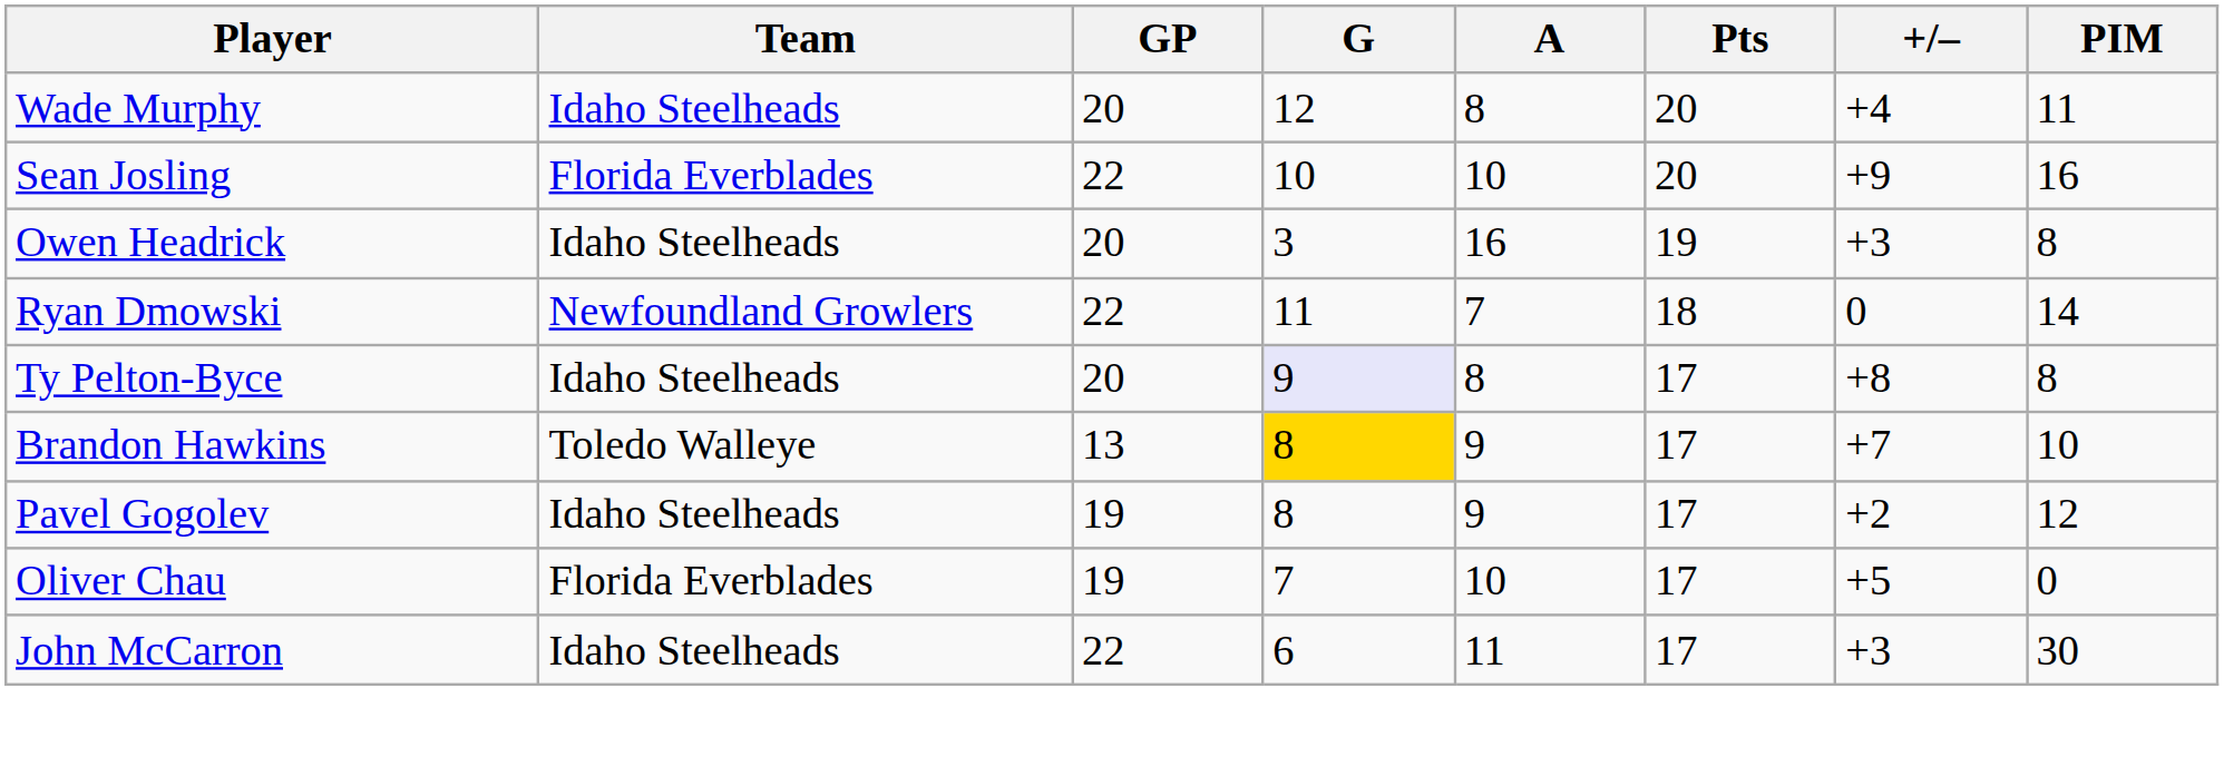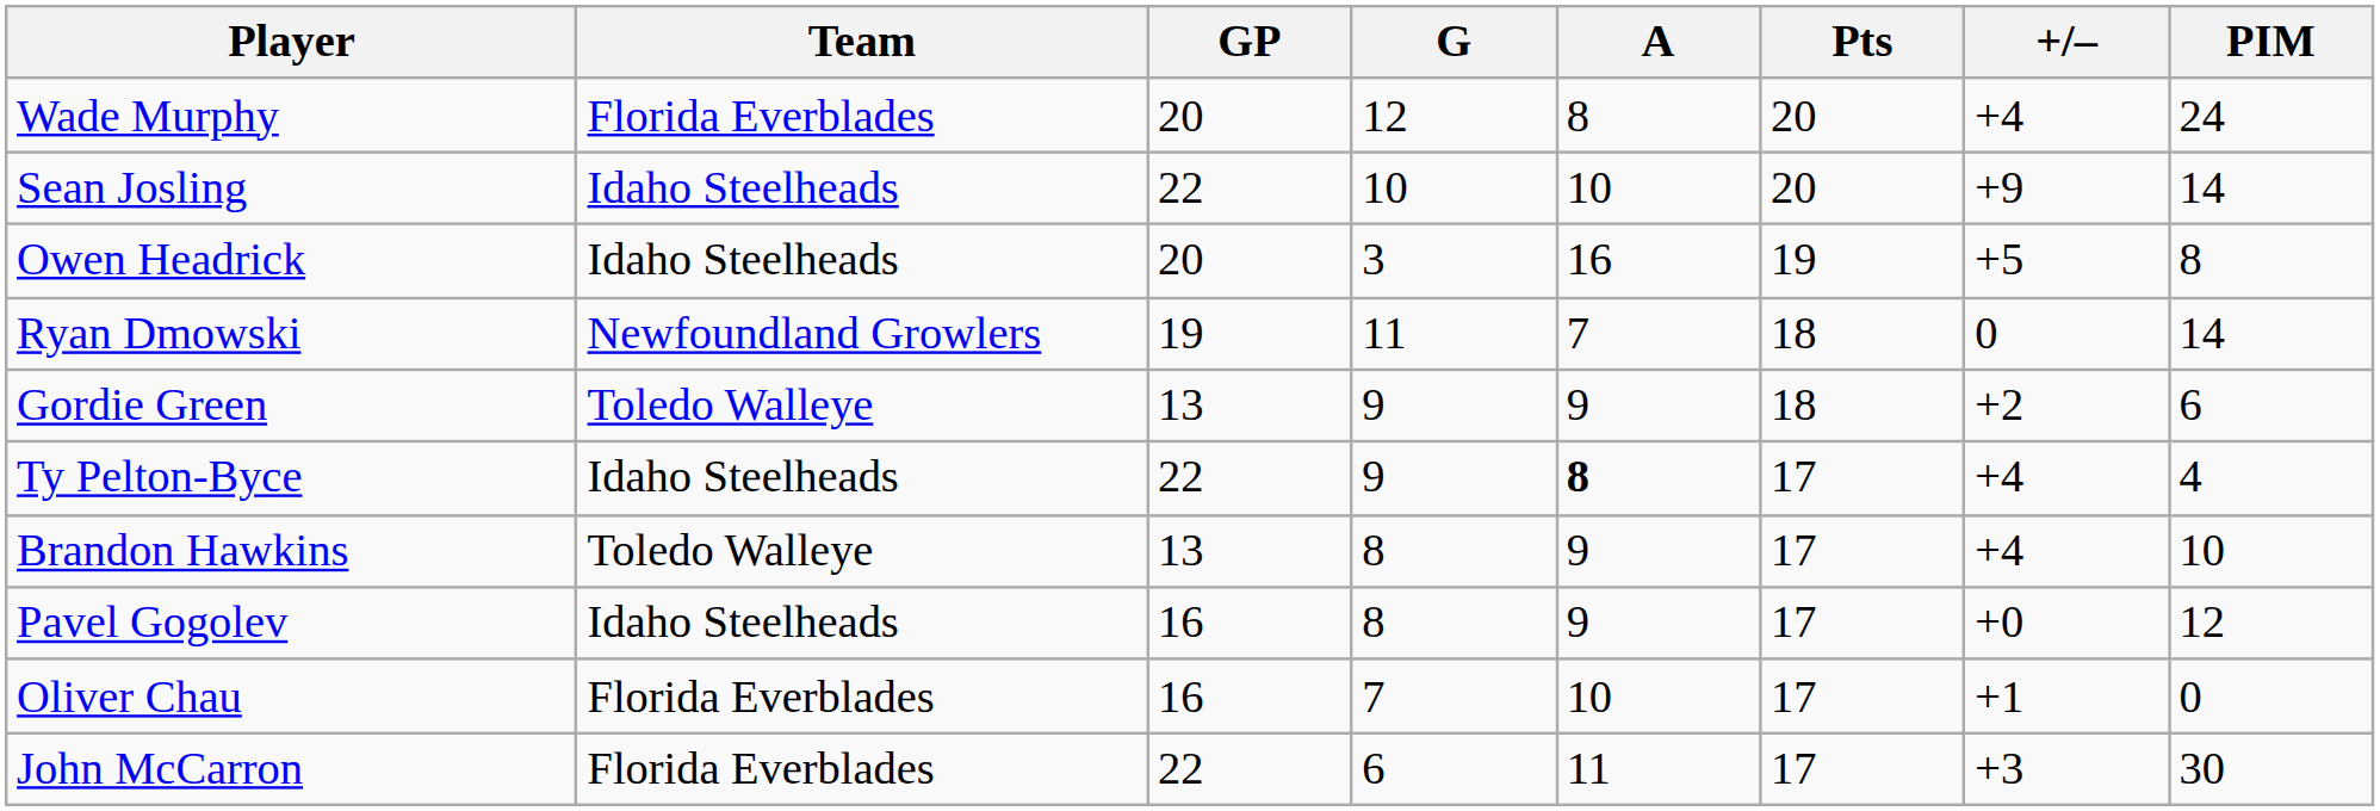Wade Murphy | Team: Idaho Steelheads -> Florida Everblades
Wade Murphy | PIM: 11 -> 24
Sean Josling | Team: Florida Everblades -> Idaho Steelheads
Sean Josling | PIM: 16 -> 14
Owen Headrick | +/–: +3 -> +5
Ryan Dmowski | GP: 22 -> 19
+ row: Gordie Green | Toledo Walleye | 13 | 9 | 9 | 18 | +2 | 6
Ty Pelton-Byce | GP: 20 -> 22
Ty Pelton-Byce | G: lavender background -> no background
Ty Pelton-Byce | A: normal -> bold
Ty Pelton-Byce | +/–: +8 -> +4
Ty Pelton-Byce | PIM: 8 -> 4
Brandon Hawkins | G: gold background -> no background
Brandon Hawkins | +/–: +7 -> +4
Pavel Gogolev | GP: 19 -> 16
Pavel Gogolev | +/–: +2 -> +0
Oliver Chau | GP: 19 -> 16
Oliver Chau | +/–: +5 -> +1
John McCarron | Team: Idaho Steelheads -> Florida Everblades
